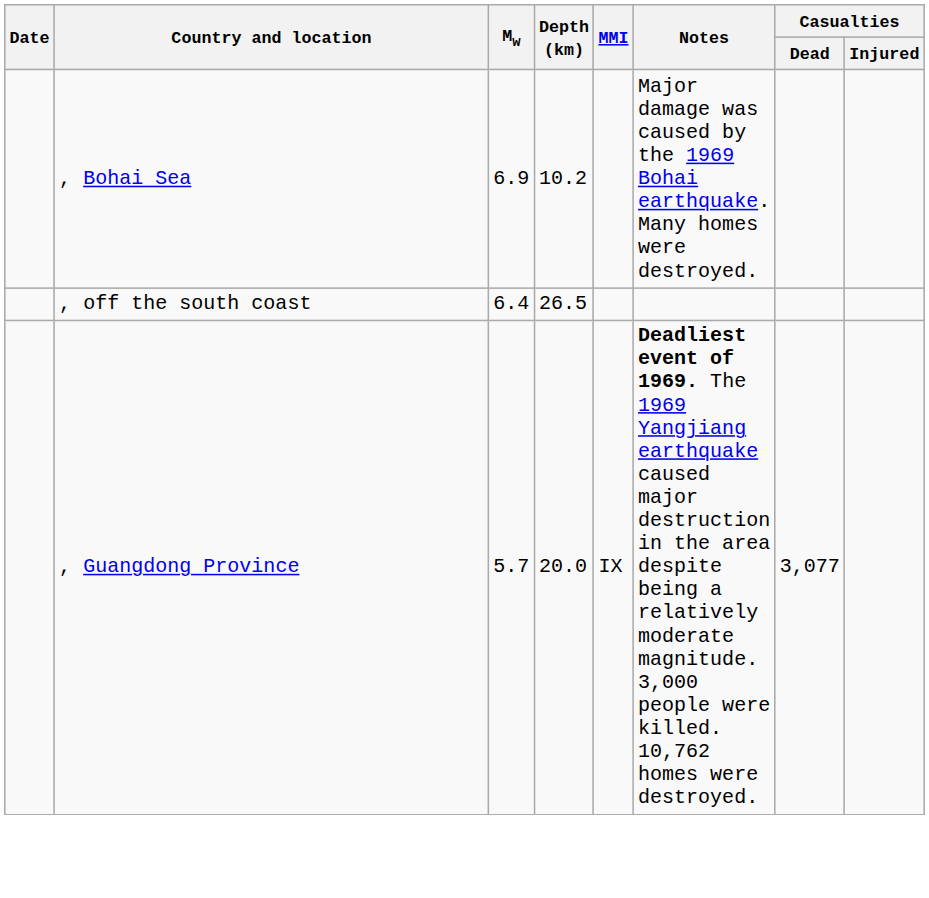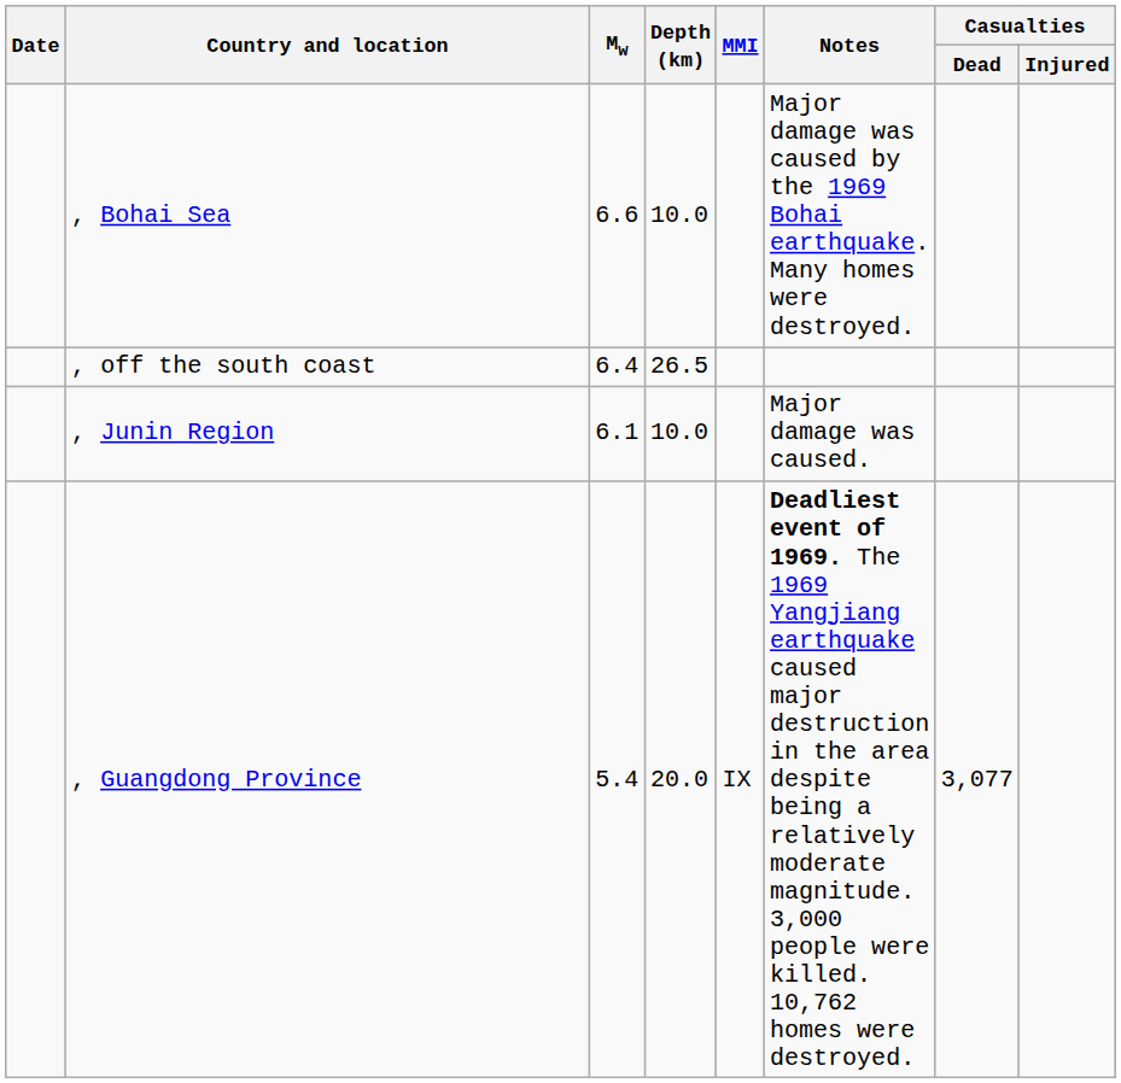, Bohai Sea | Mw: 6.9 -> 6.6
, Bohai Sea | Depth (km): 10.2 -> 10.0
+ row: , Junin Region | 6.1 | 10.0 | Major damage was caused.
, Guangdong Province | Mw: 5.7 -> 5.4
